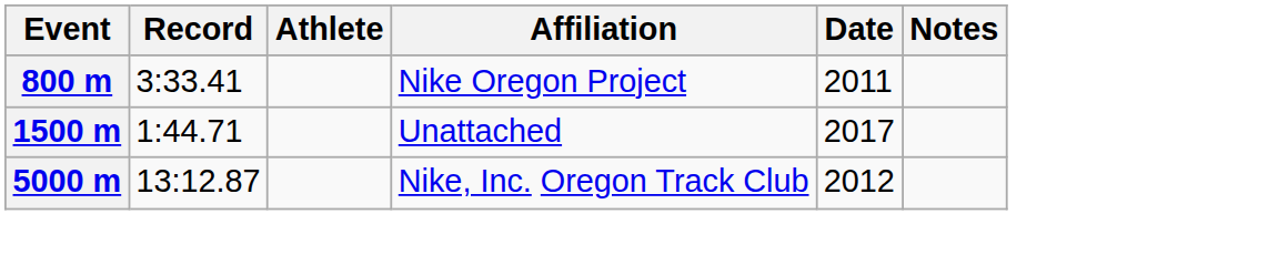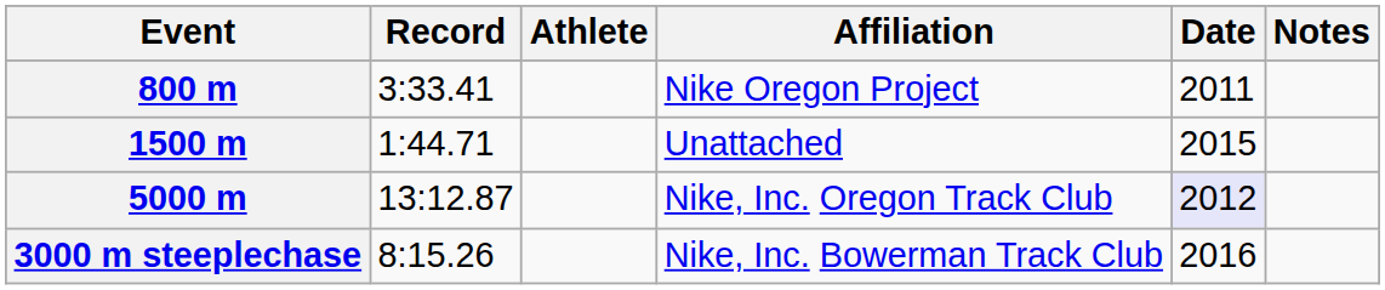1500 m | Date: 2017 -> 2015
5000 m | Date: no background -> lavender background
+ row: 3000 m steeplechase | 8:15.26 | Nike, Inc. Bowerman Track Club | 2016
